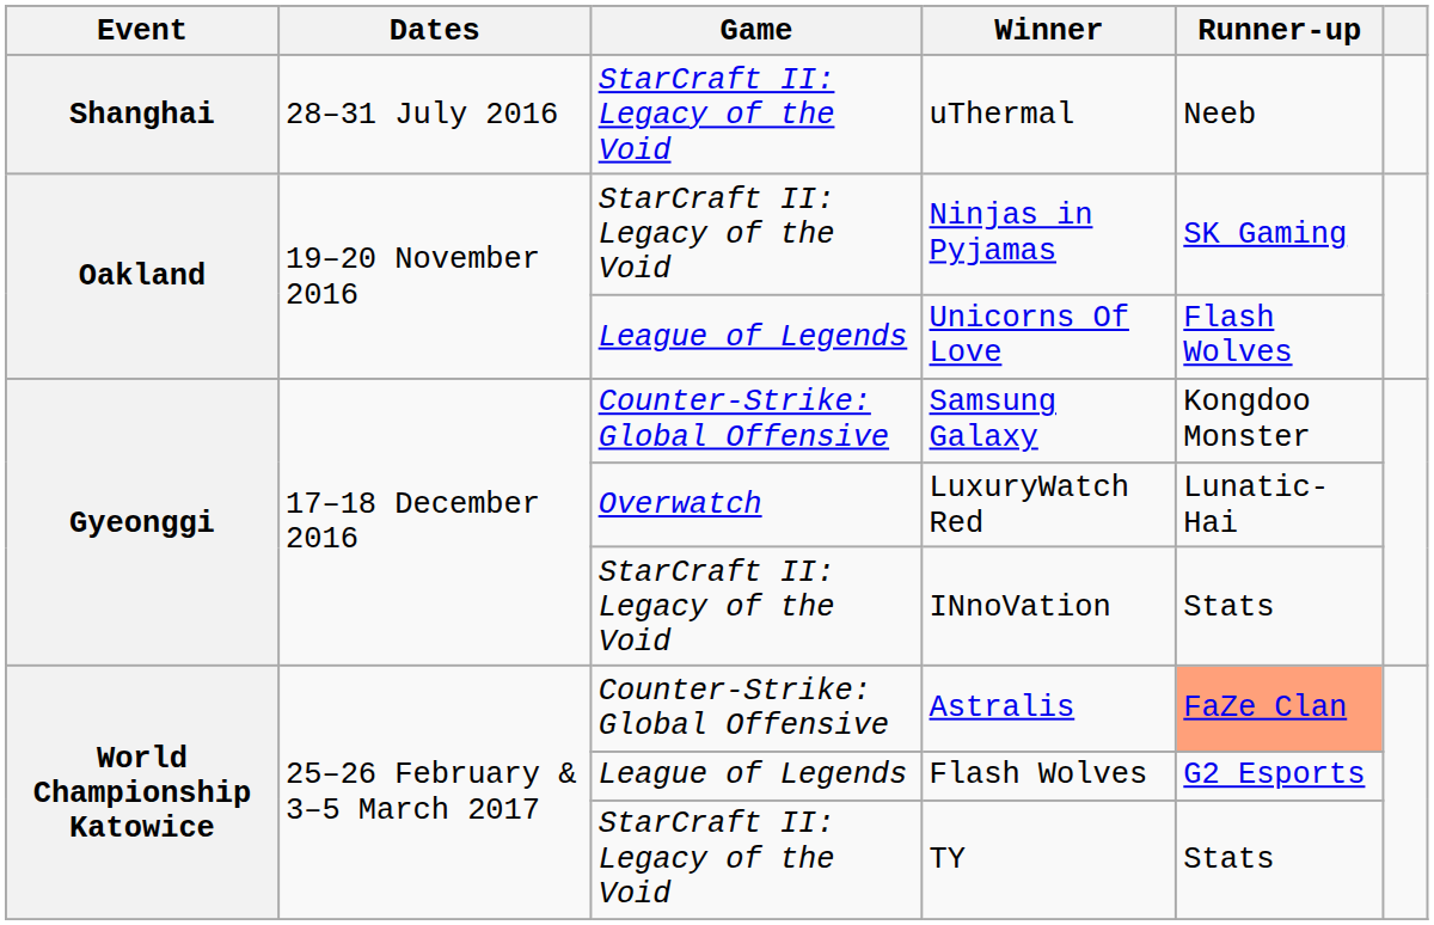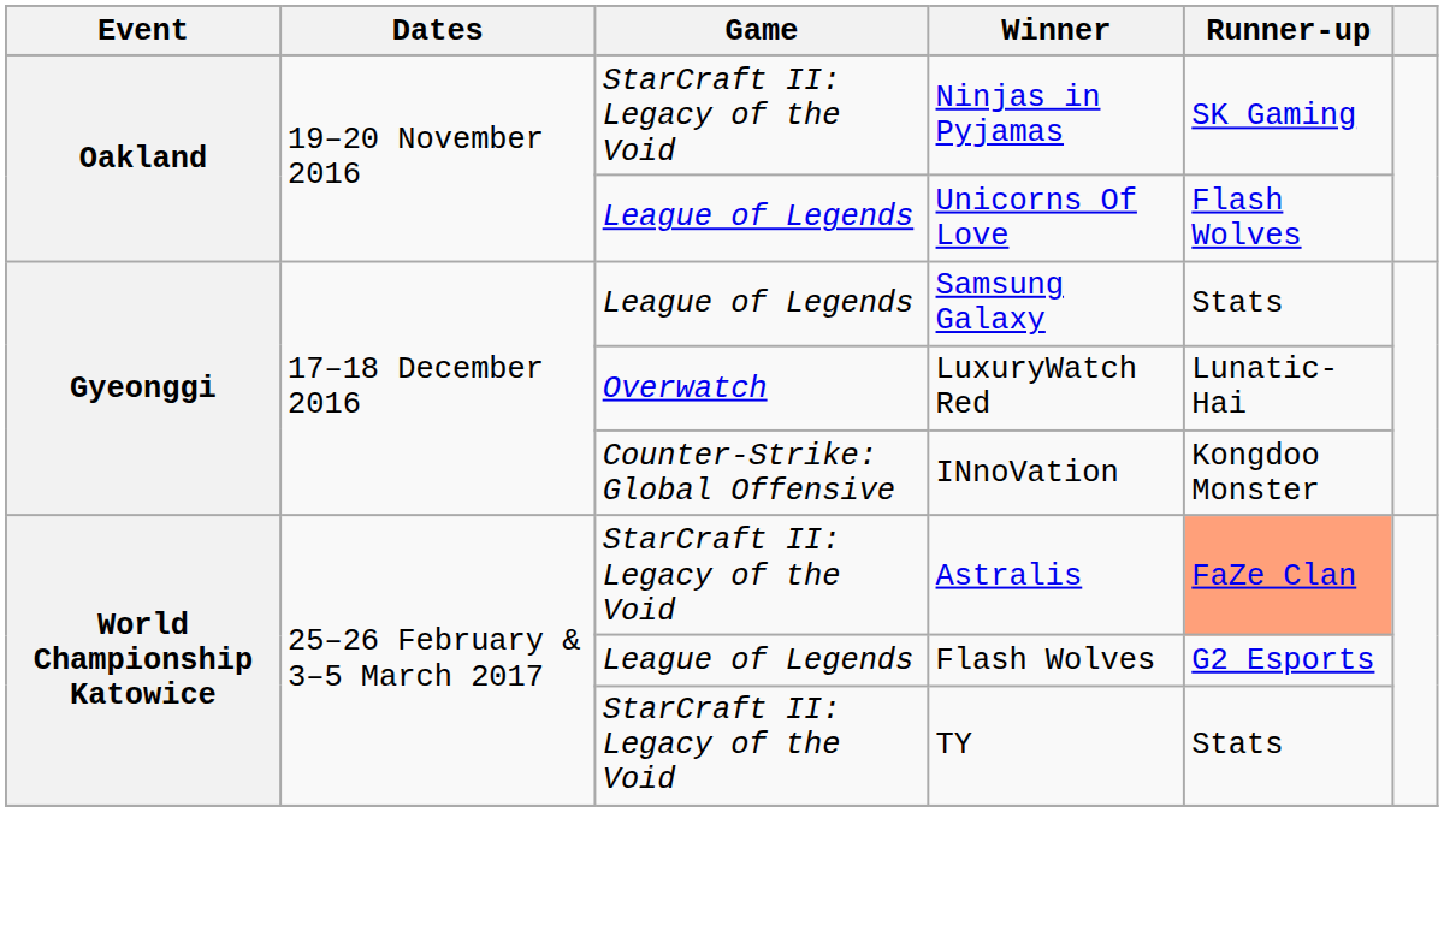- row: Shanghai | 28–31 July 2016 | StarCraft II: Legacy of the Void | uThermal | Neeb
Samsung Galaxy | Game: Counter-Strike: Global Offensive -> League of Legends
Samsung Galaxy | Runner-up: Kongdoo Monster -> Stats
INnoVation | Game: StarCraft II: Legacy of the Void -> Counter-Strike: Global Offensive
INnoVation | Runner-up: Stats -> Kongdoo Monster
Astralis | Game: Counter-Strike: Global Offensive -> StarCraft II: Legacy of the Void
